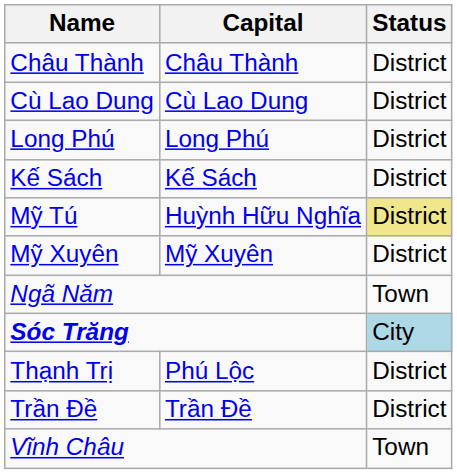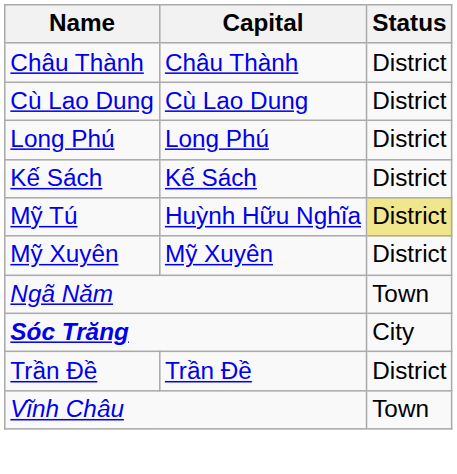Sóc Trăng | Status: lightblue background -> no background
- row: Thạnh Trị | Phú Lộc | District
